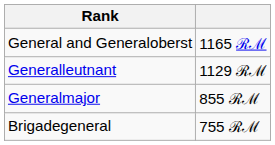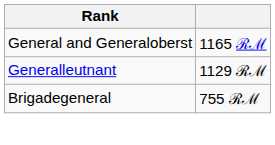- row: Generalmajor | 855 ℛℳ
